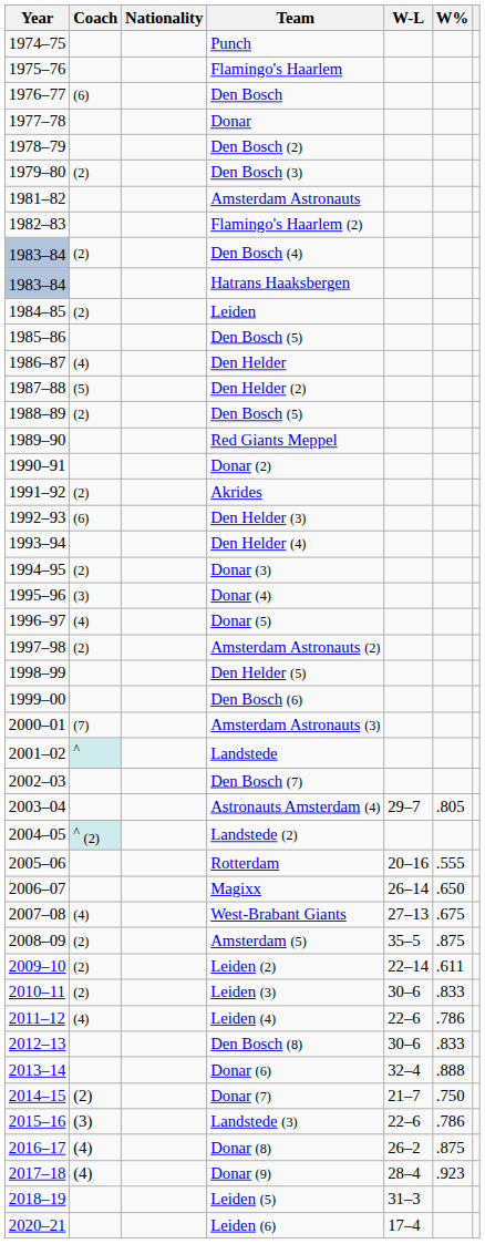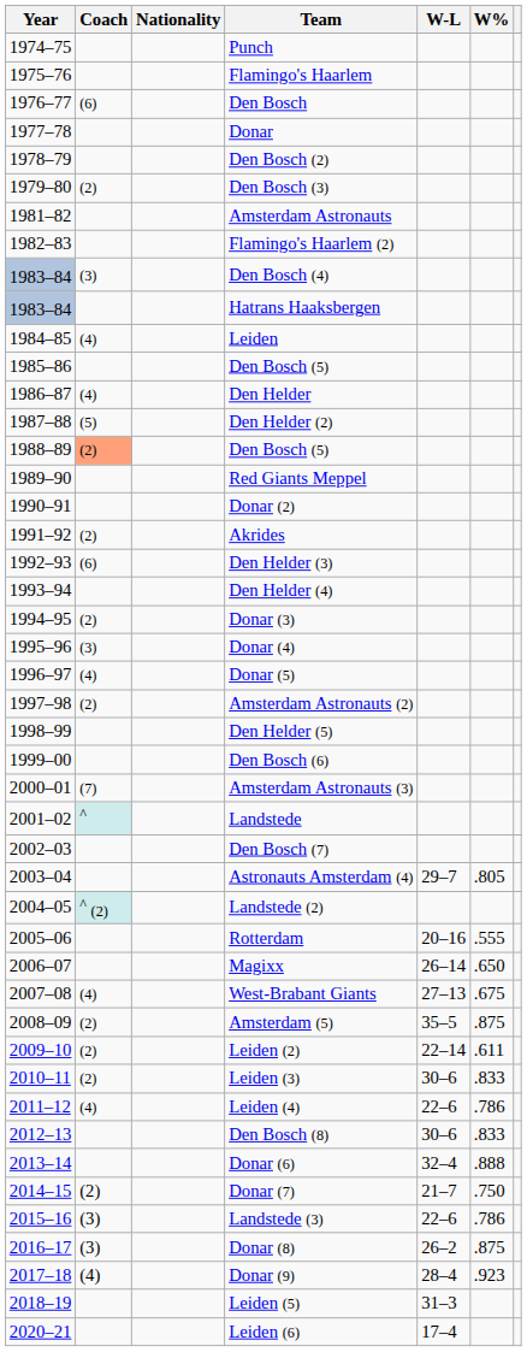Den Bosch (4) | Coach: (2) -> (3)
Leiden | Coach: (2) -> (4)
1988–89 / Den Bosch (5) | Coach: no background -> lightsalmon background
Donar (8) | Coach: (4) -> (3)
